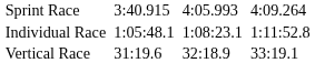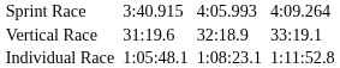rows swapped: Vertical Race <-> Individual Race
